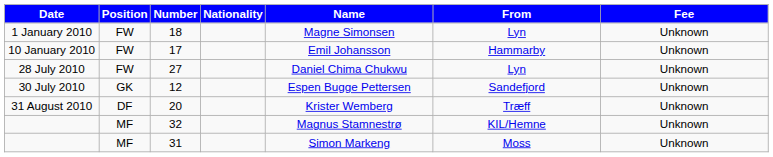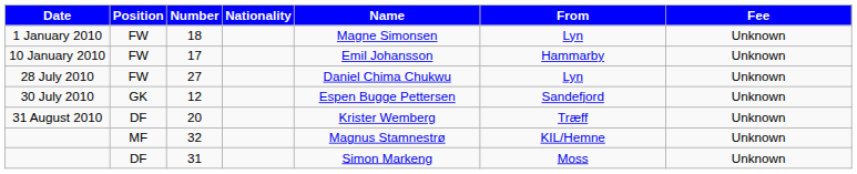31 | Position: MF -> DF
